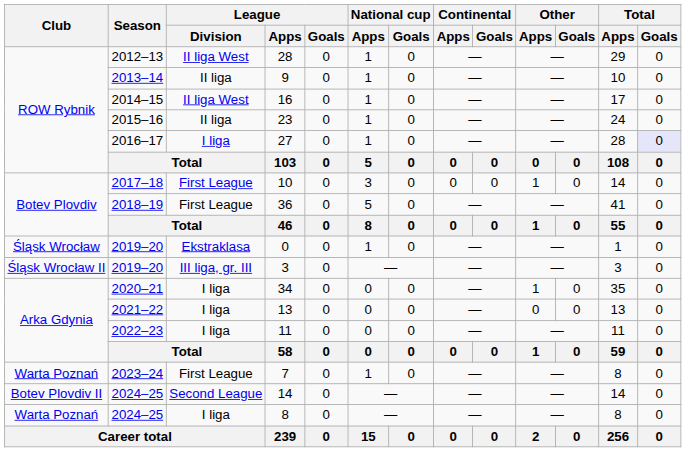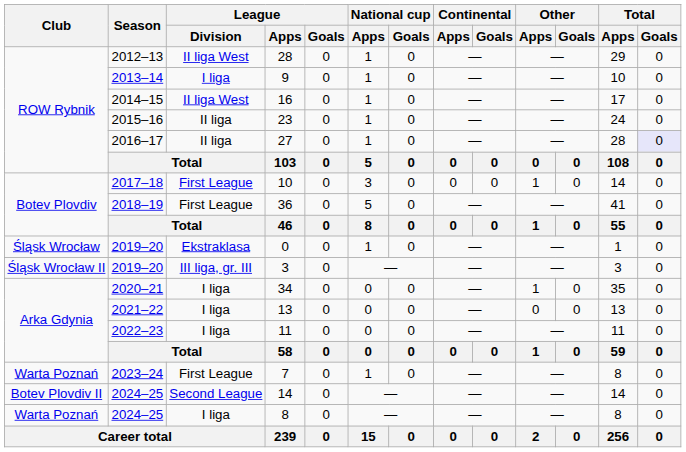9 | League / Division: II liga -> I liga
27 | League / Division: I liga -> II liga
